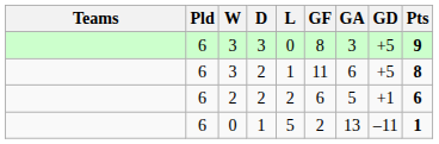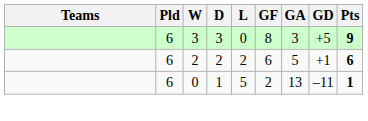- row: 6 | 3 | 2 | 1 | 11 | 6 | +5 | 8
